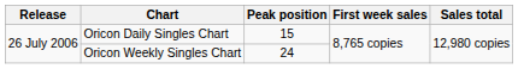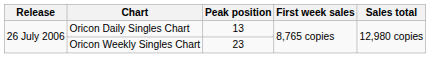Oricon Daily Singles Chart | Peak position: 15 -> 13
Oricon Weekly Singles Chart | Peak position: 24 -> 23
